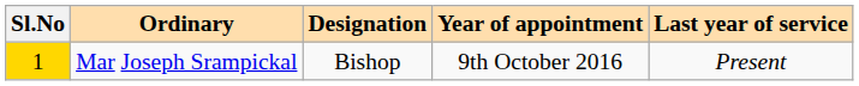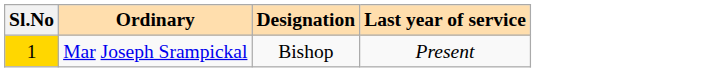- column: Year of appointment | 9th October 2016
